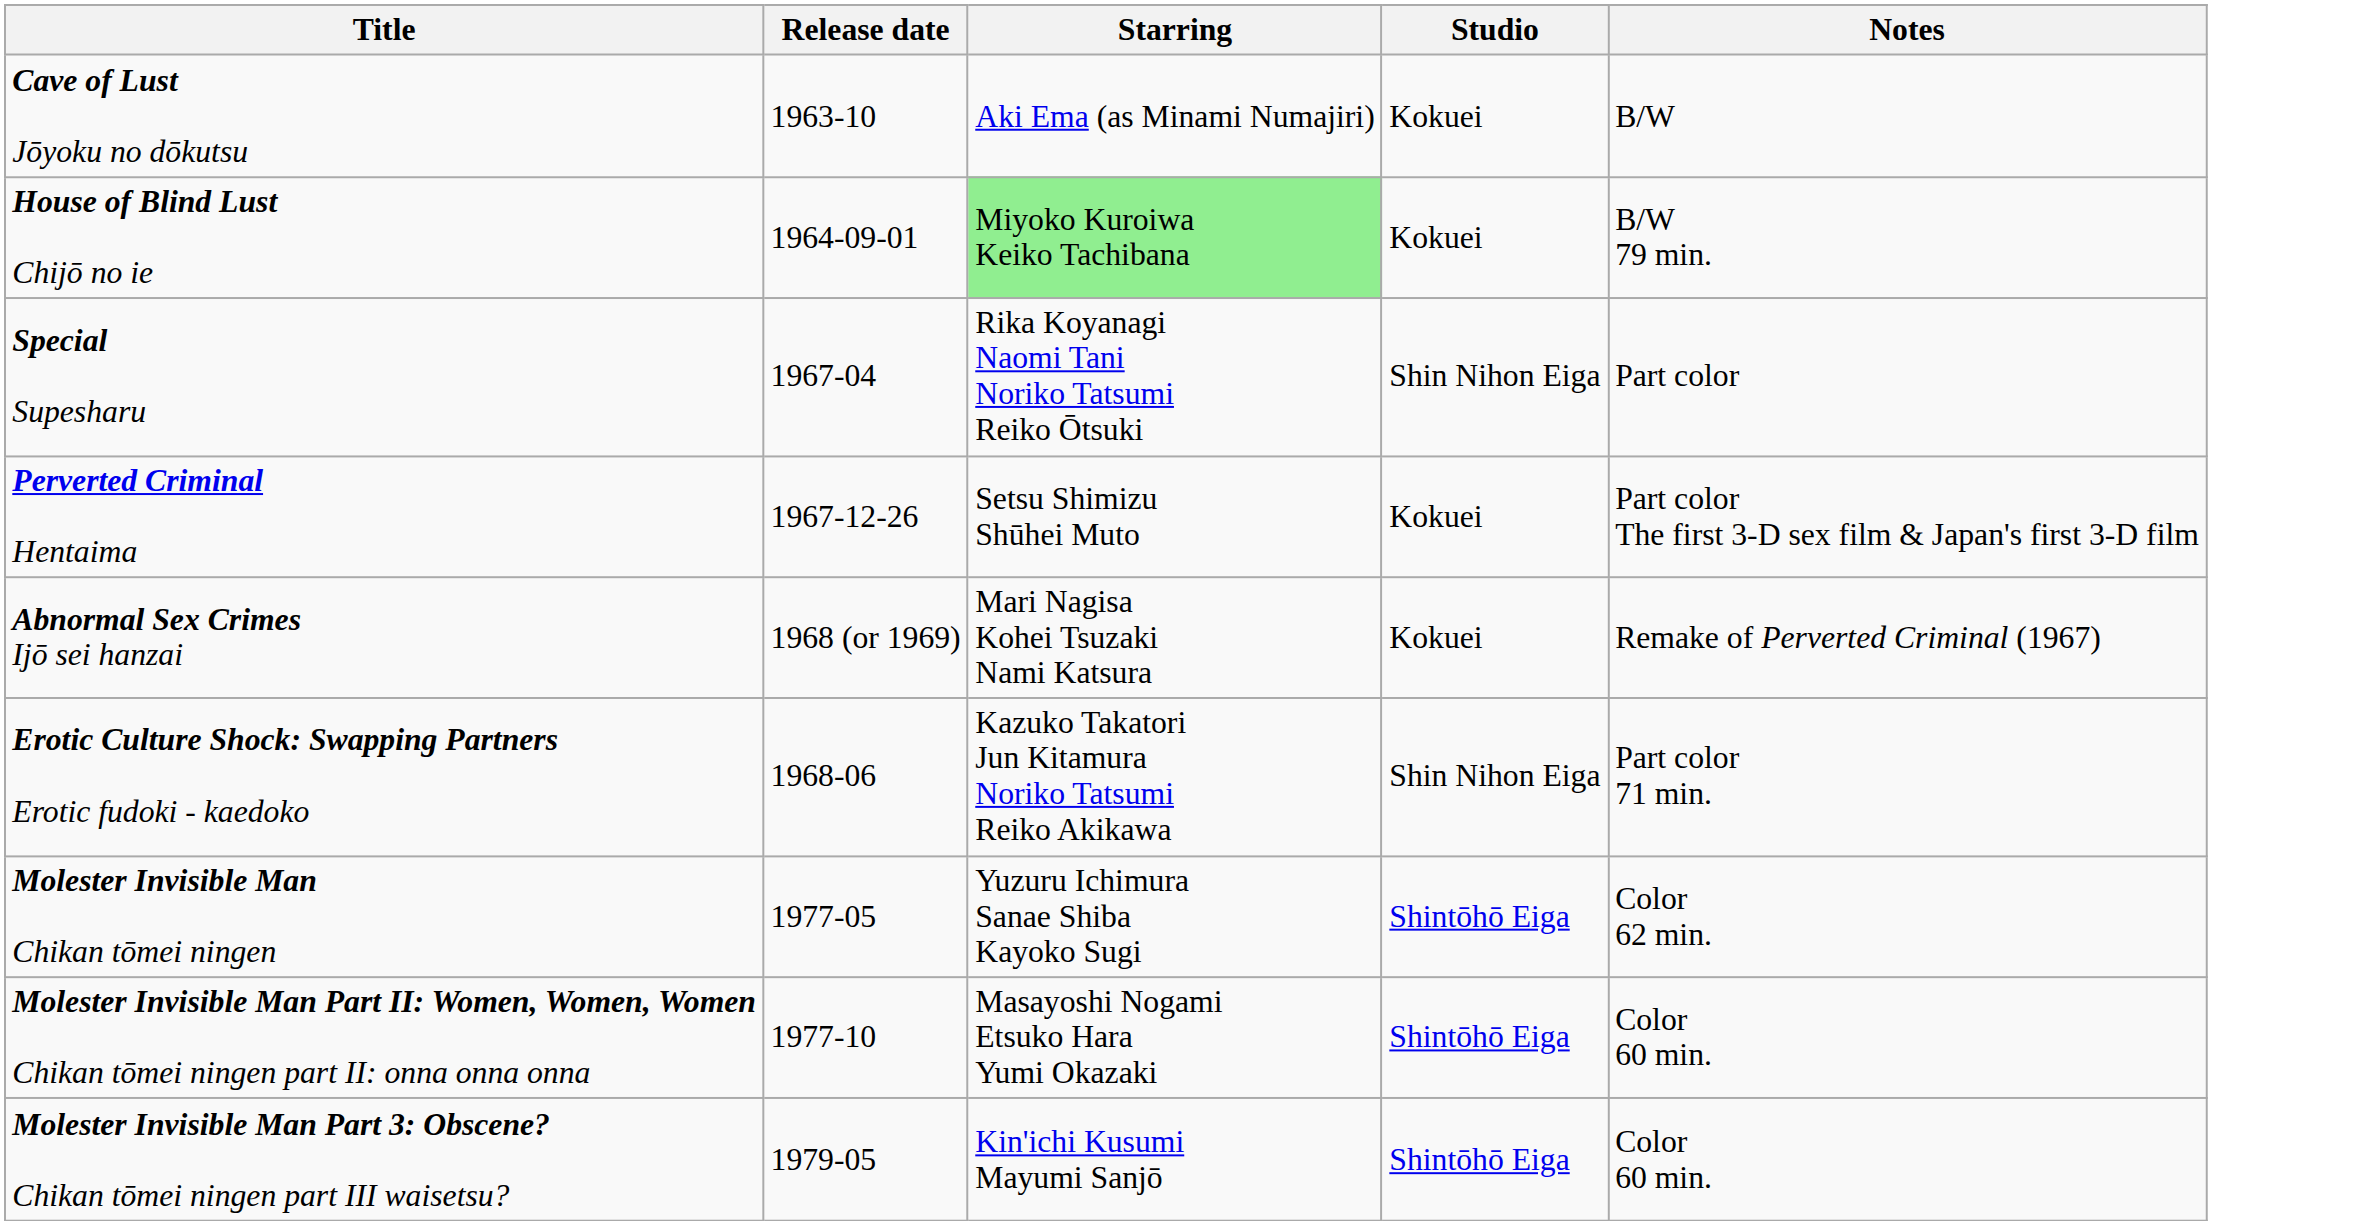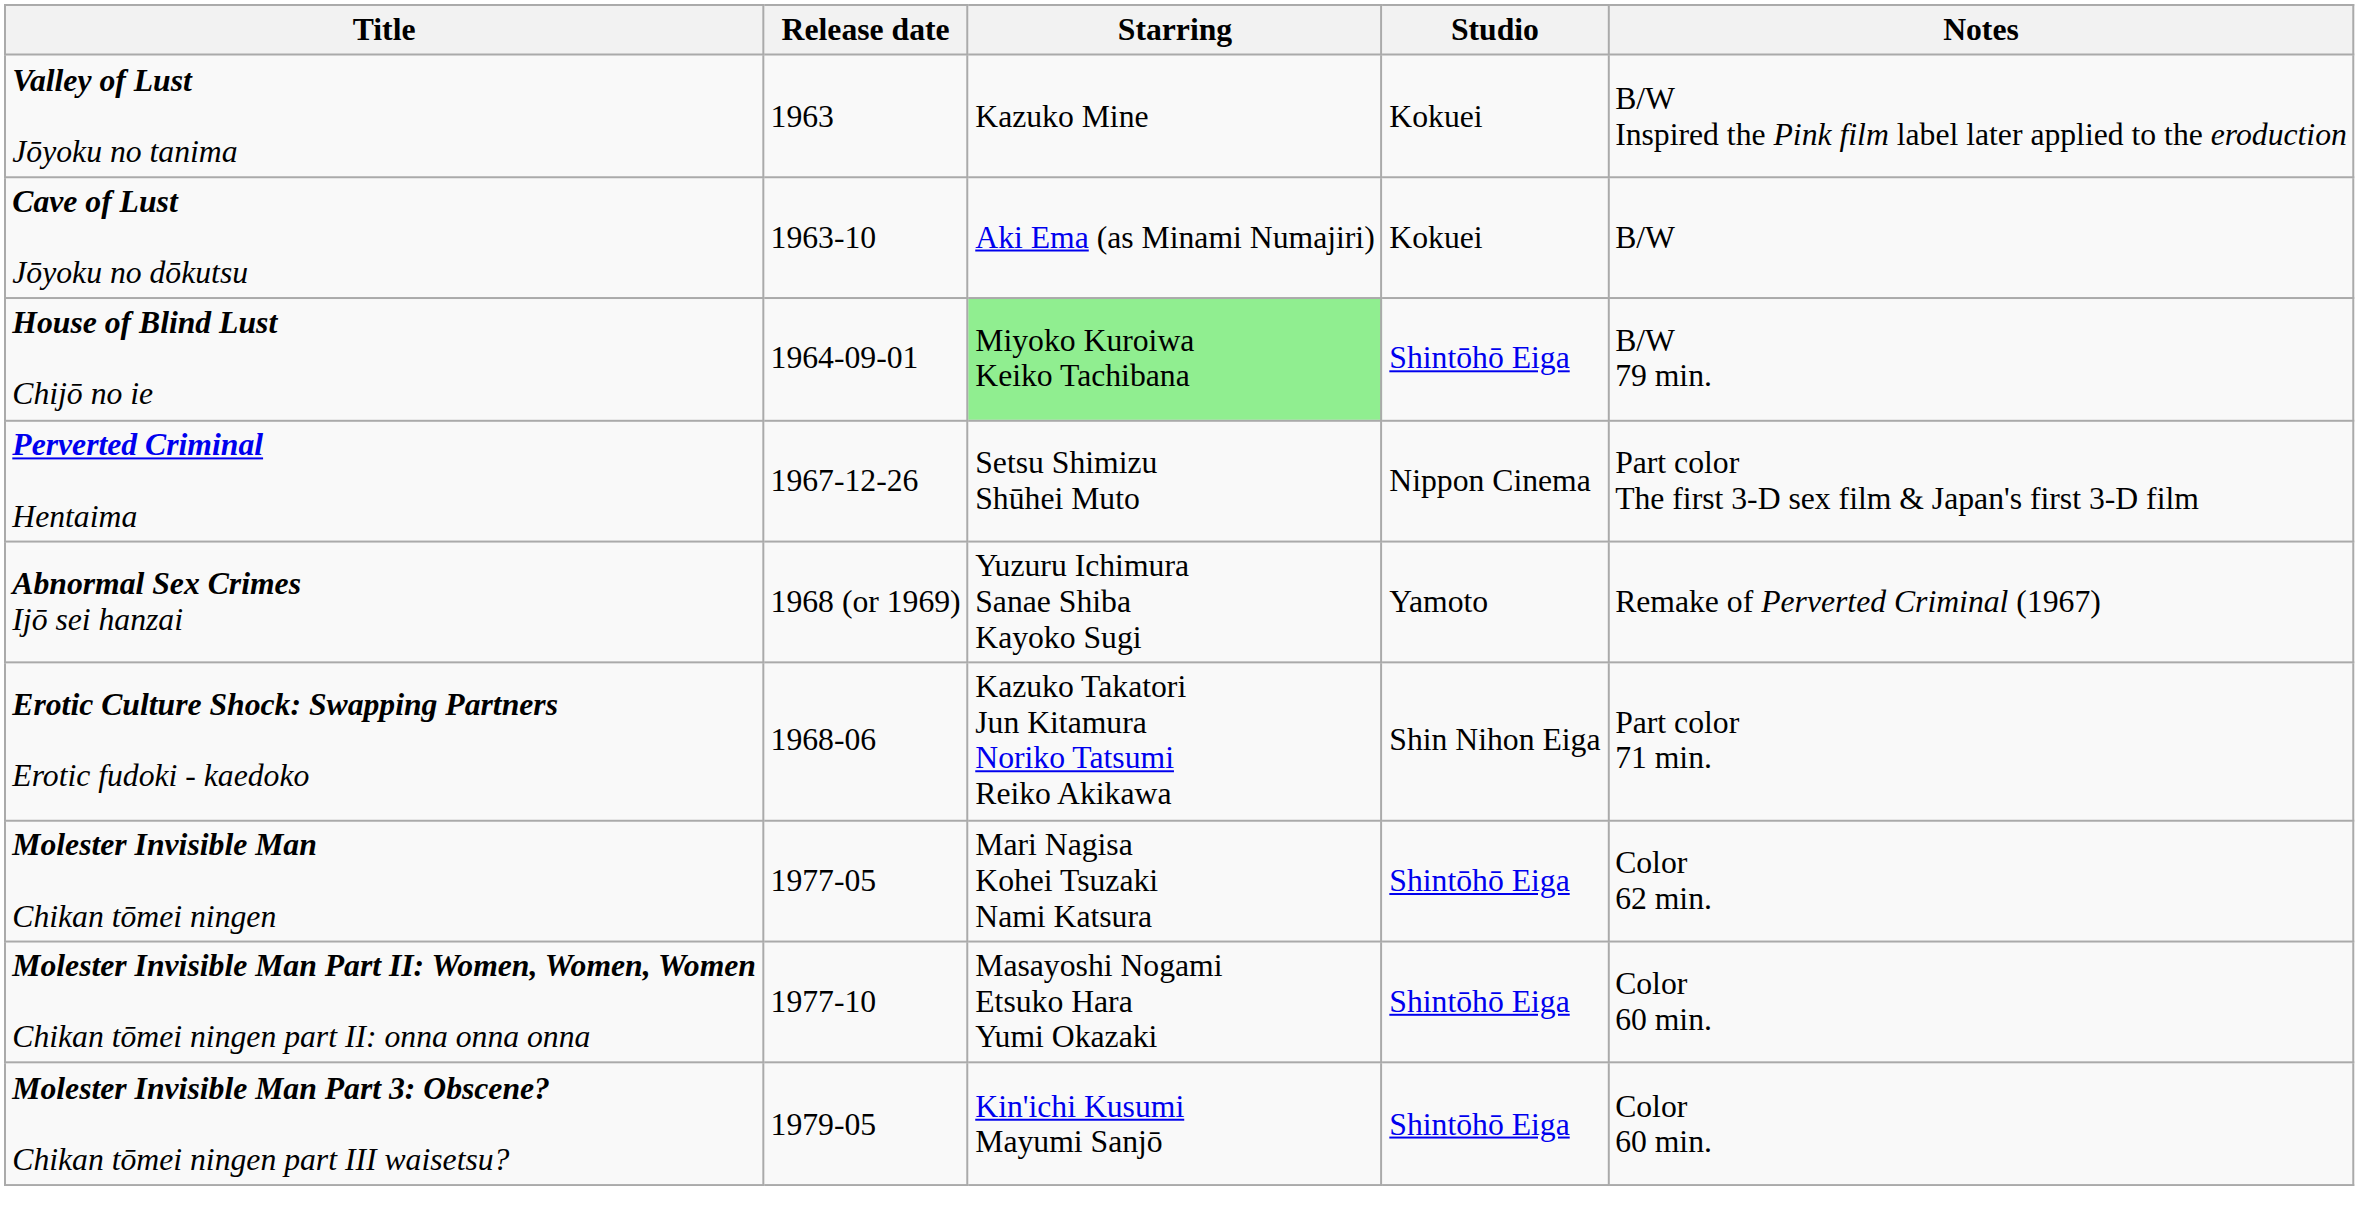+ row: Valley of Lust Jōyoku no tanima | 1963 | Kazuko Mine | Kokuei | B/W Inspired the Pink film label later applied to the eroduction
House of Blind Lust Chijō no ie | Studio: Kokuei -> Shintōhō Eiga
- row: Special Supesharu | 1967-04 | Rika Koyanagi Naomi Tani Noriko Tatsumi Reiko Ōtsuki | Shin Nihon Eiga | Part color
Perverted Criminal Hentaima | Studio: Kokuei -> Nippon Cinema
Abnormal Sex Crimes Ijō sei hanzai | Starring: Mari Nagisa Kohei Tsuzaki Nami Katsura -> Yuzuru Ichimura Sanae Shiba Kayoko Sugi
Abnormal Sex Crimes Ijō sei hanzai | Studio: Kokuei -> Yamoto
Molester Invisible Man Chikan tōmei ningen | Starring: Yuzuru Ichimura Sanae Shiba Kayoko Sugi -> Mari Nagisa Kohei Tsuzaki Nami Katsura
